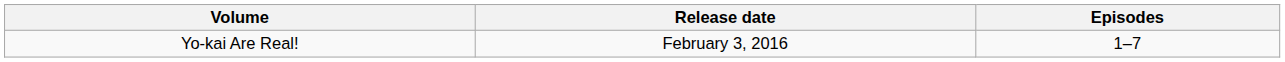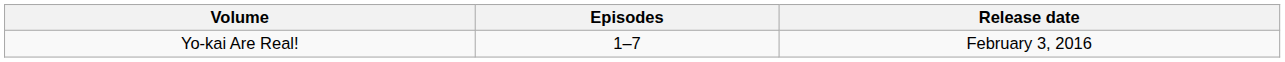columns swapped: Episodes <-> Release date
